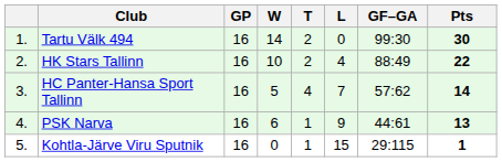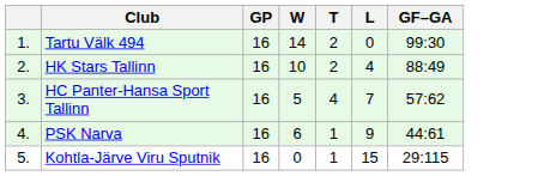- column: Pts | 30 | 22 | 14 | 13 | 1
